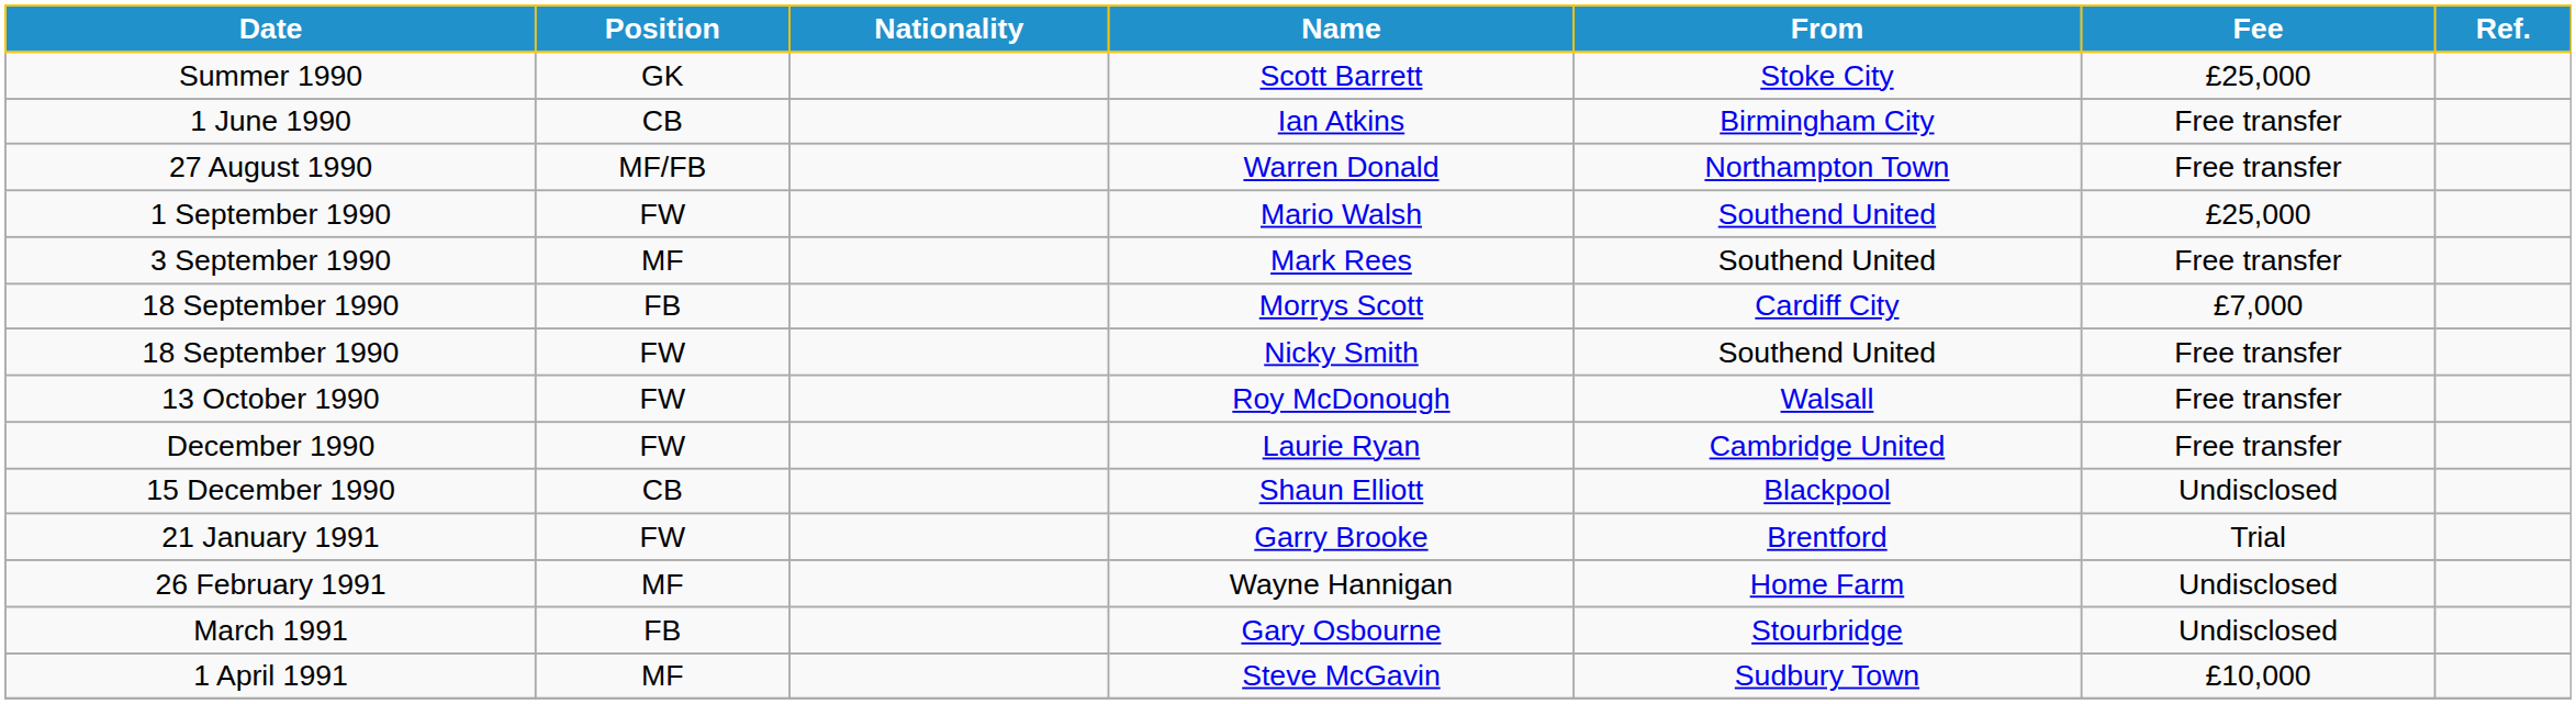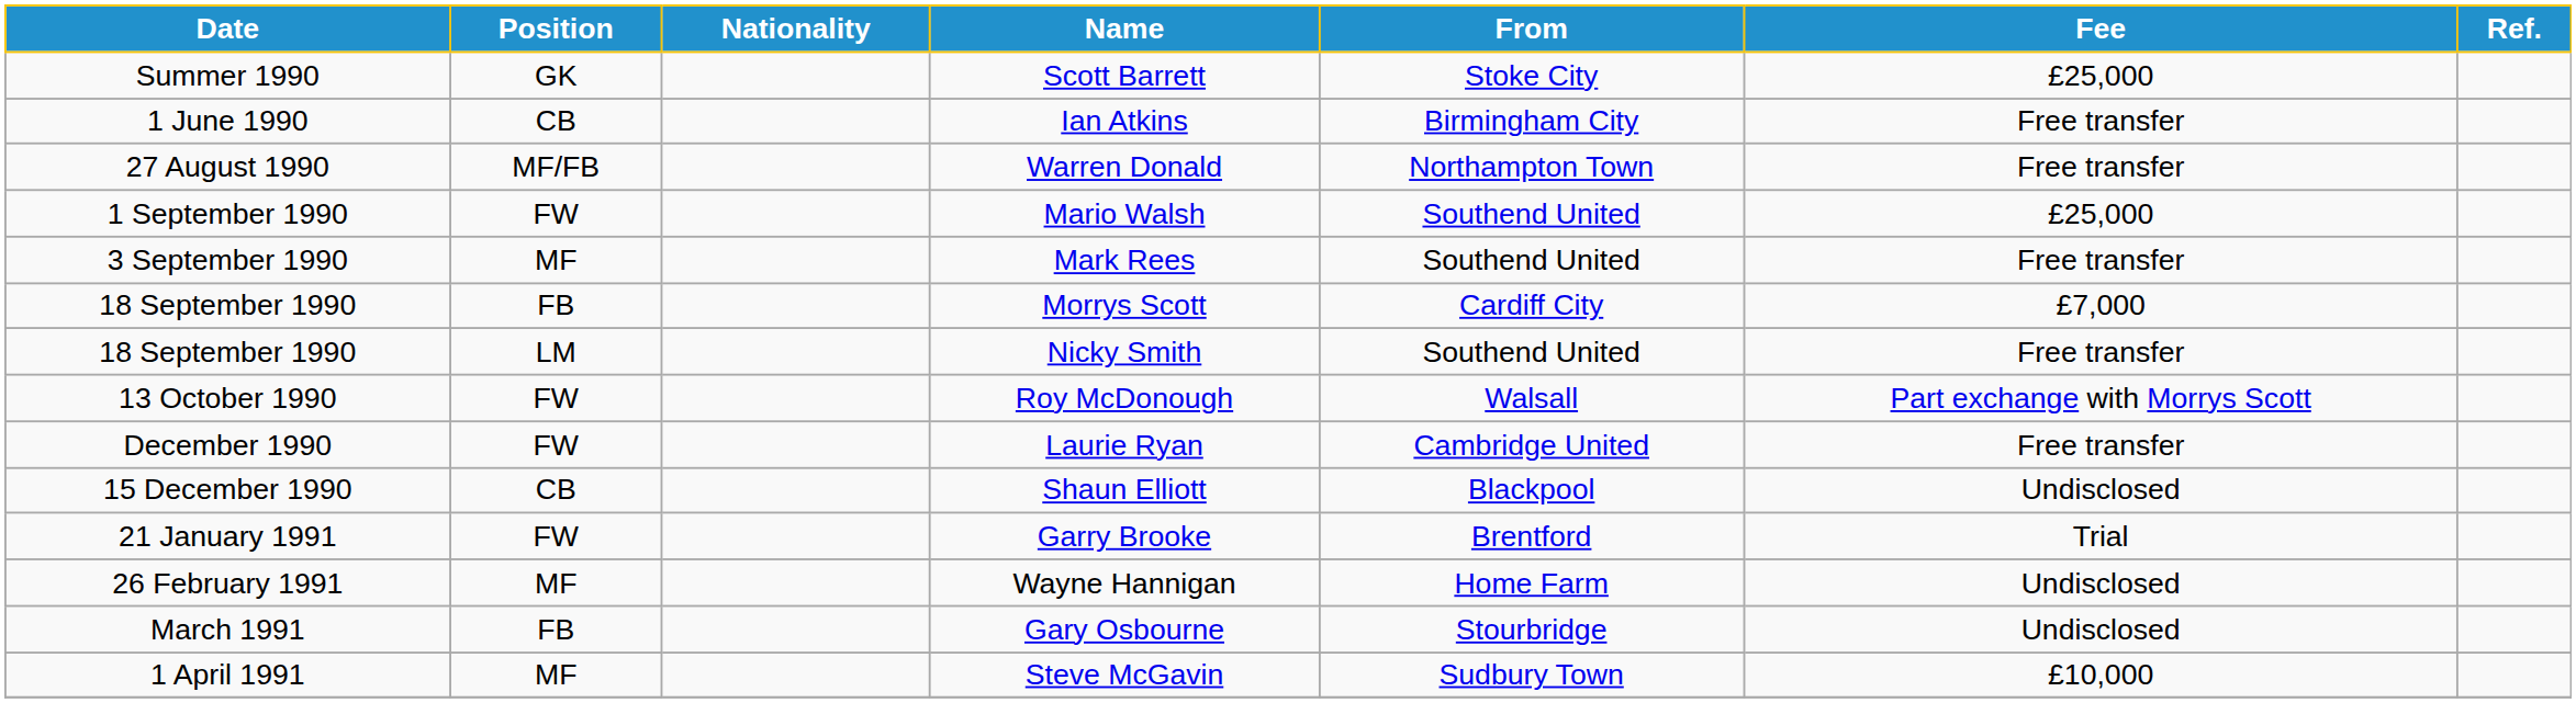Nicky Smith | Position: FW -> LM
Roy McDonough | Fee: Free transfer -> Part exchange with Morrys Scott
